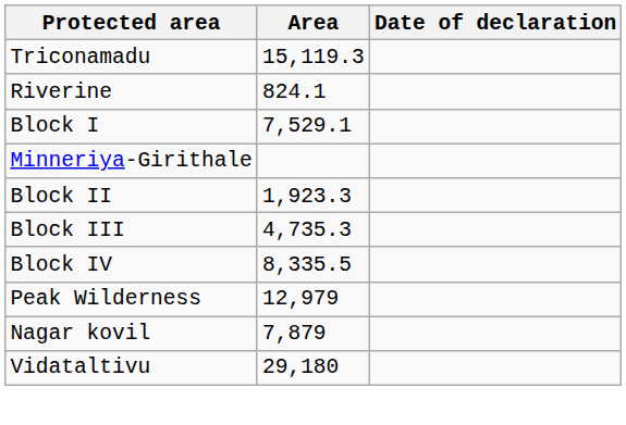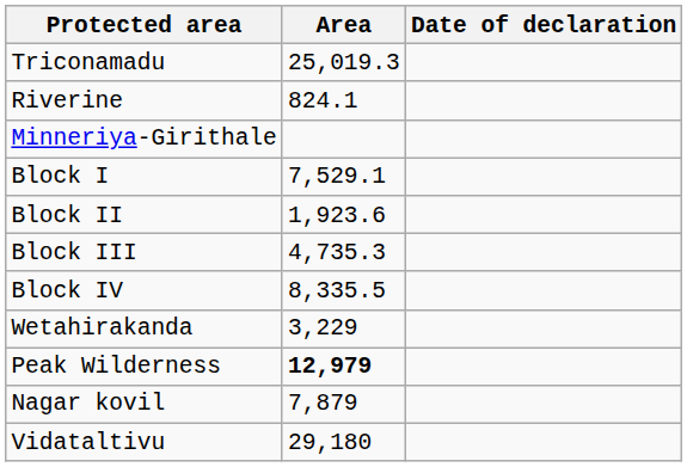Triconamadu | Area: 15,119.3 -> 25,019.3
rows swapped: Minneriya-Girithale <-> Block I
Block II | Area: 1,923.3 -> 1,923.6
+ row: Wetahirakanda | 3,229
Peak Wilderness | Area: normal -> bold
